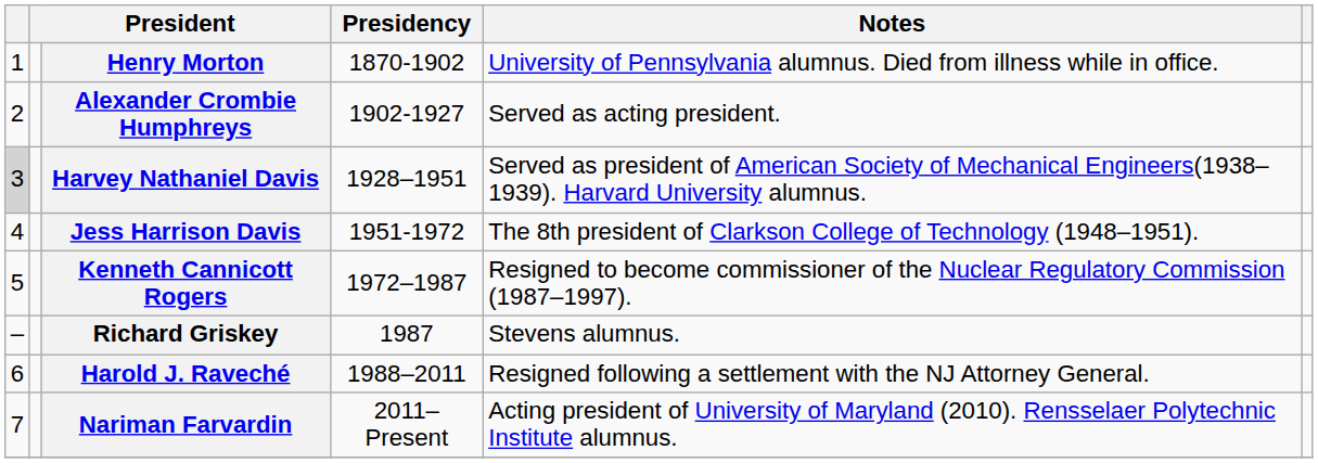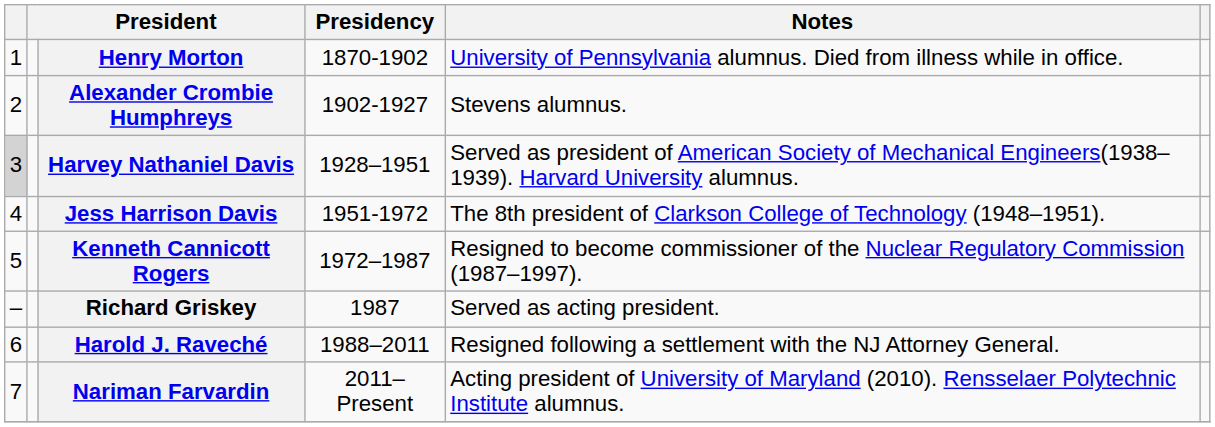Alexander Crombie Humphreys | Notes: Served as acting president. -> Stevens alumnus.
Richard Griskey | Notes: Stevens alumnus. -> Served as acting president.
